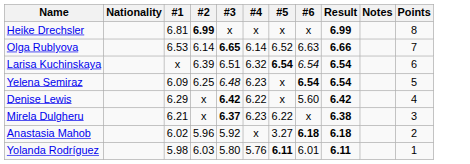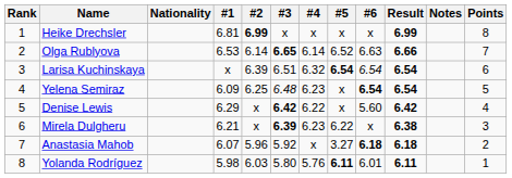+ column: Rank | 1 | 2 | 3 | 4 | 5 | 6 | 7 | 8
Mirela Dulgheru | #3: 6.37 -> 6.39
Anastasia Mahob | #1: 6.02 -> 6.07
